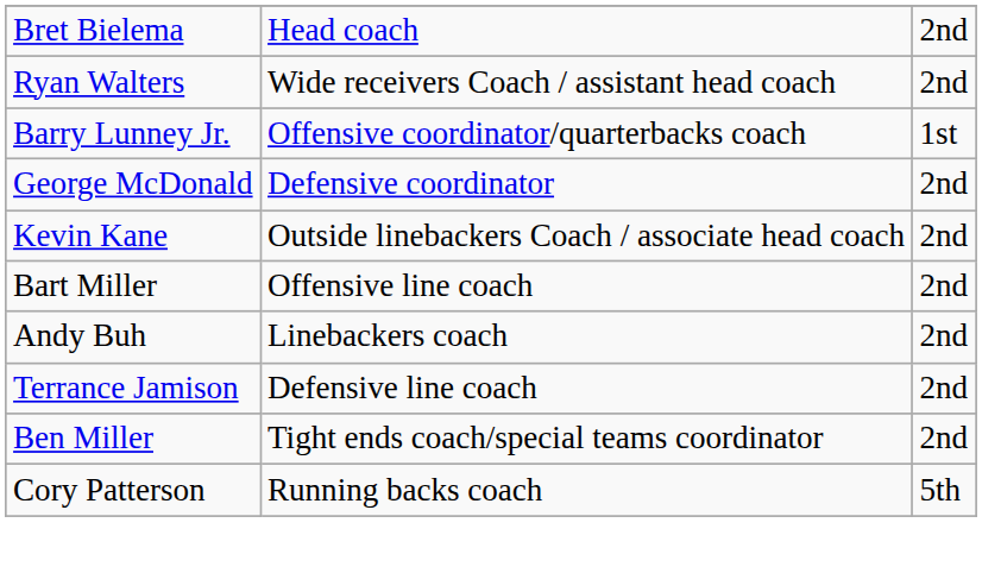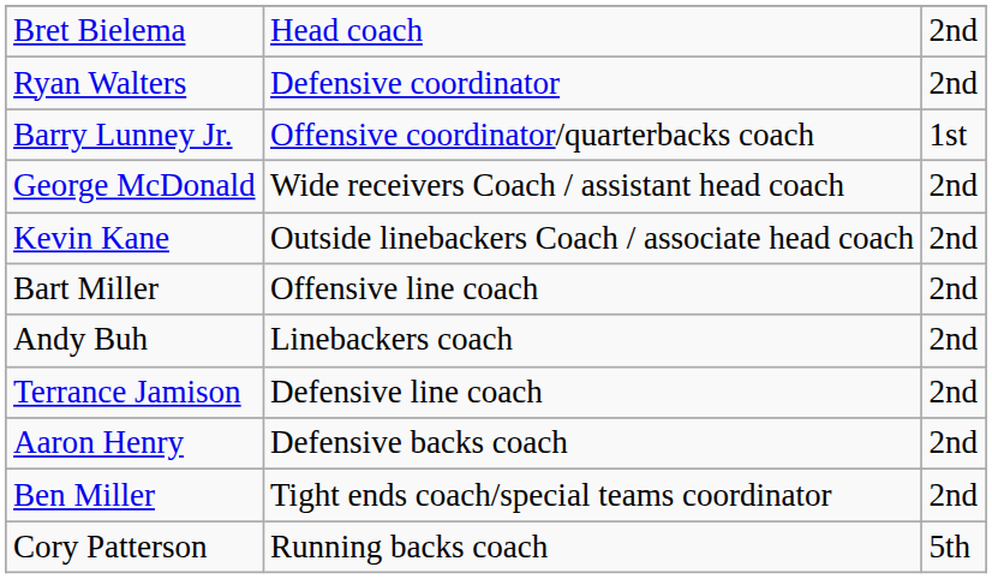Ryan Walters | column 2: Wide receivers Coach / assistant head coach -> Defensive coordinator
George McDonald | column 2: Defensive coordinator -> Wide receivers Coach / assistant head coach
+ row: Aaron Henry | Defensive backs coach | 2nd
